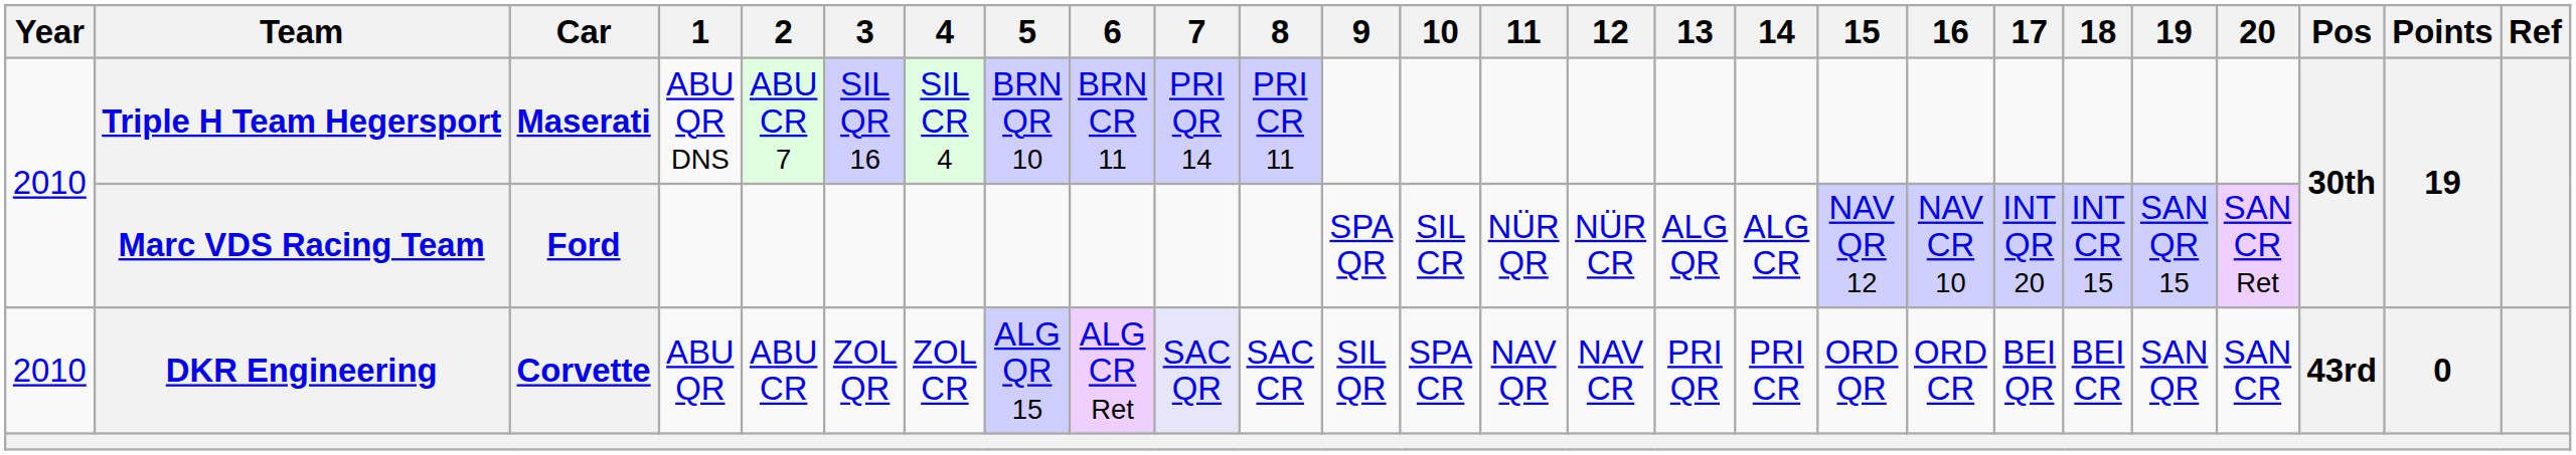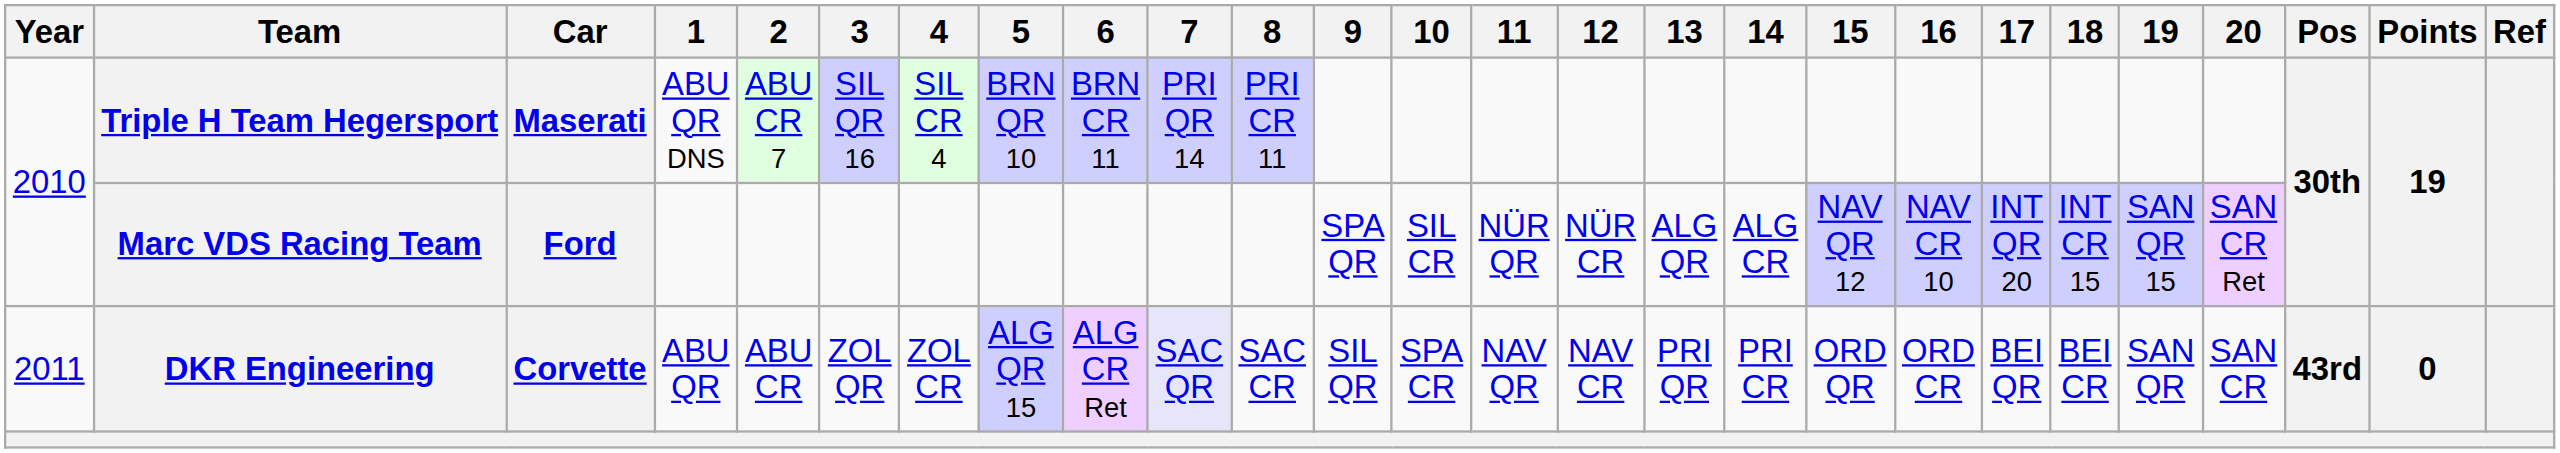DKR Engineering | Year: 2010 -> 2011
